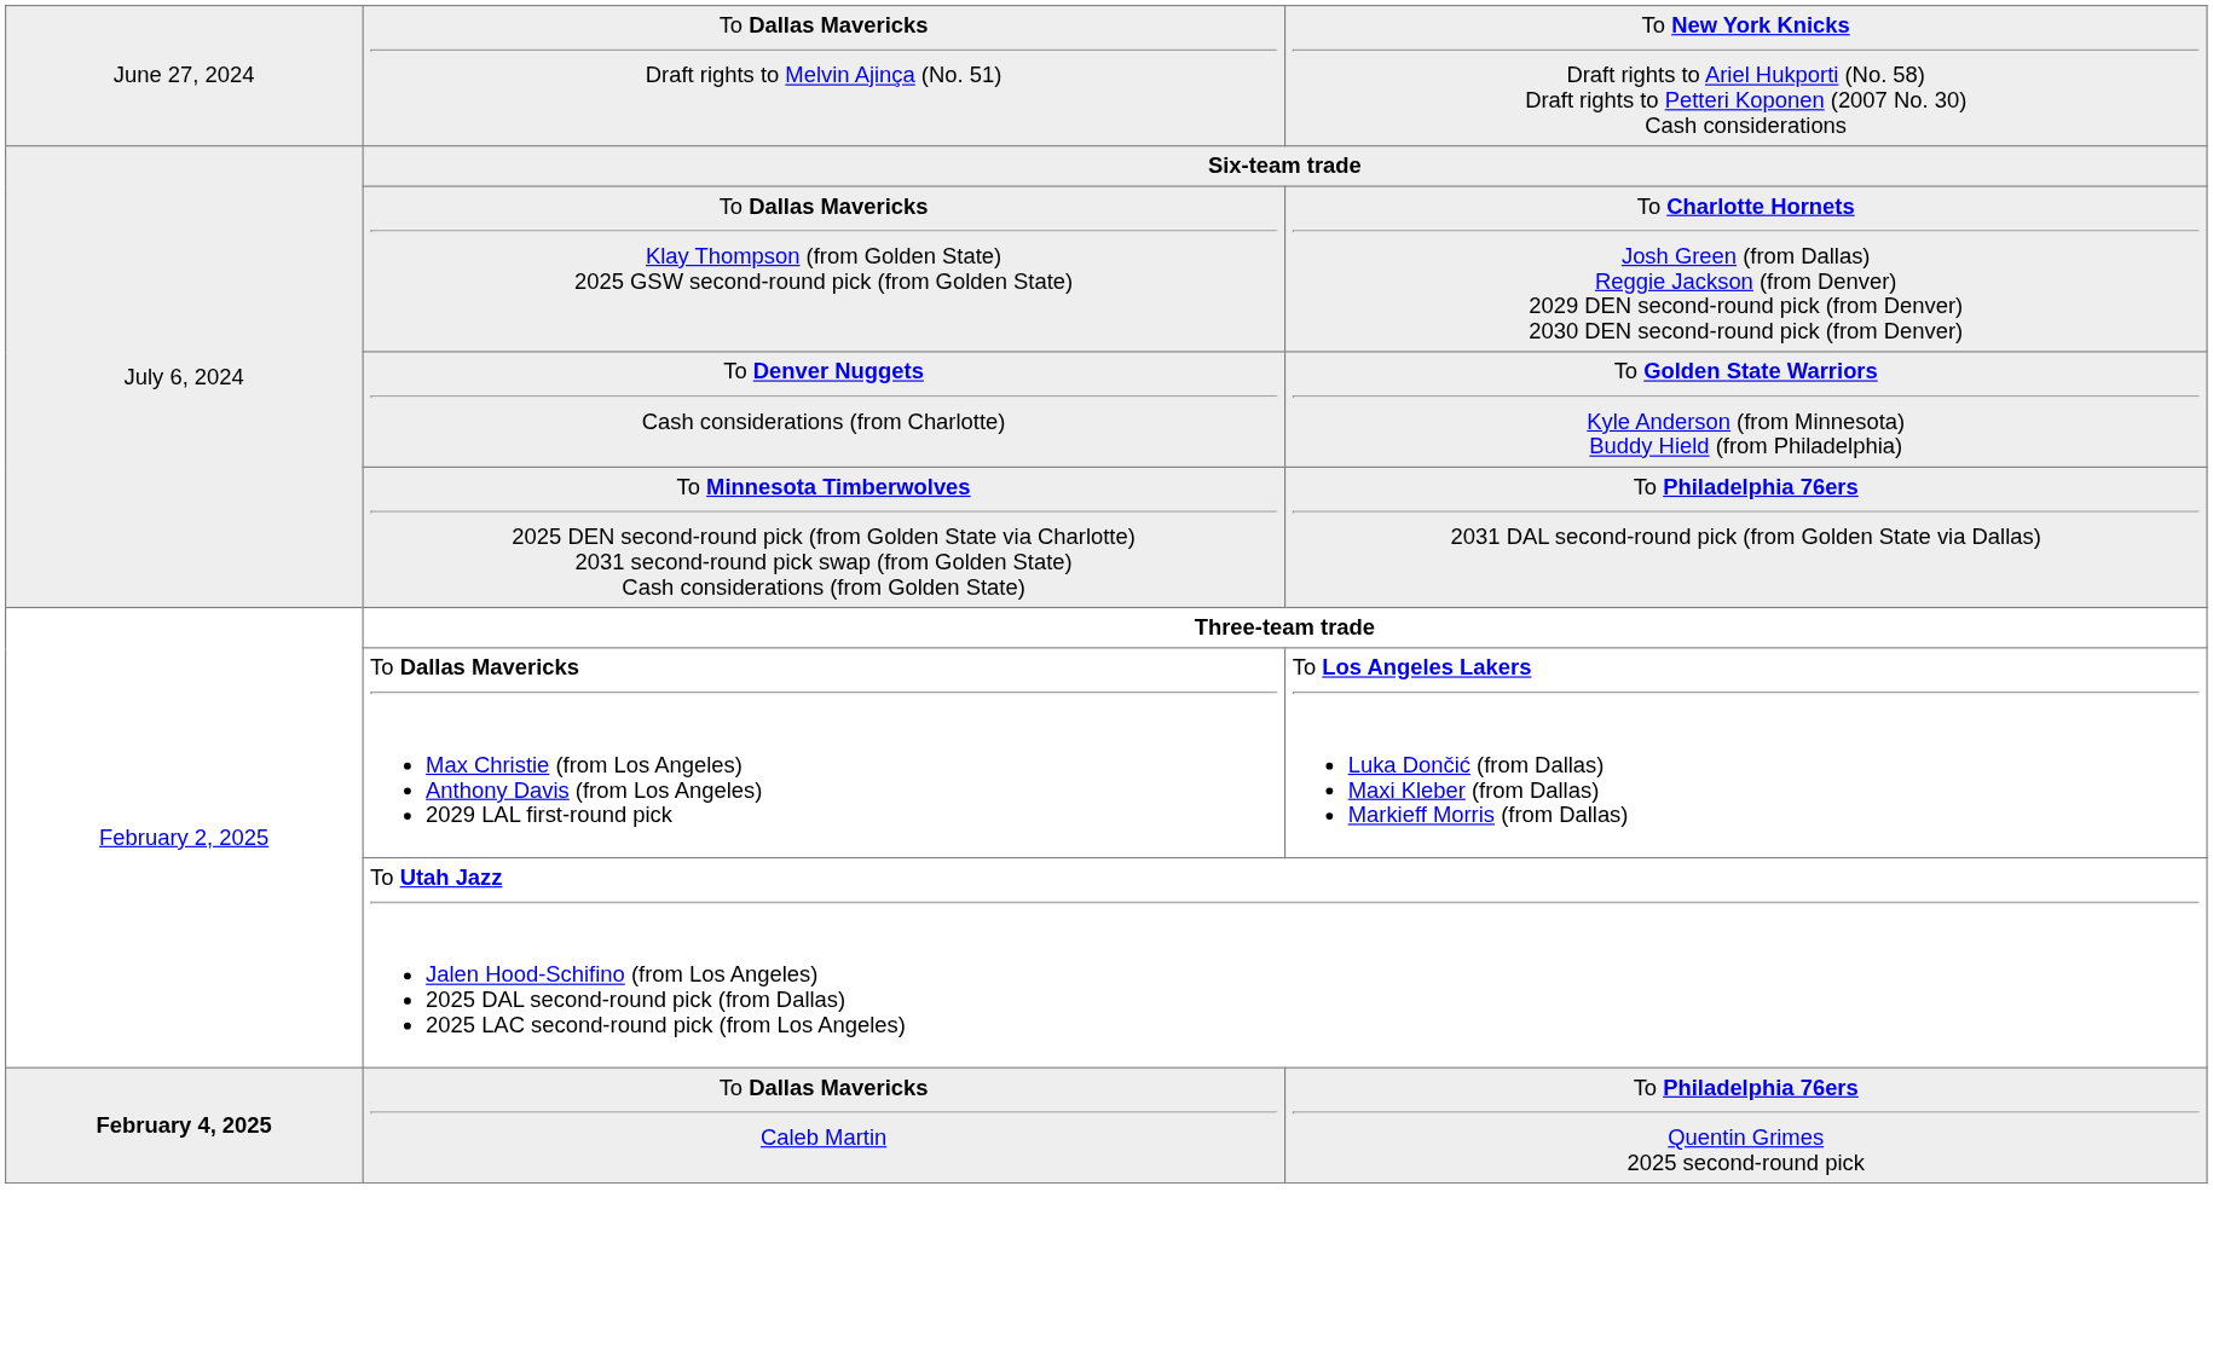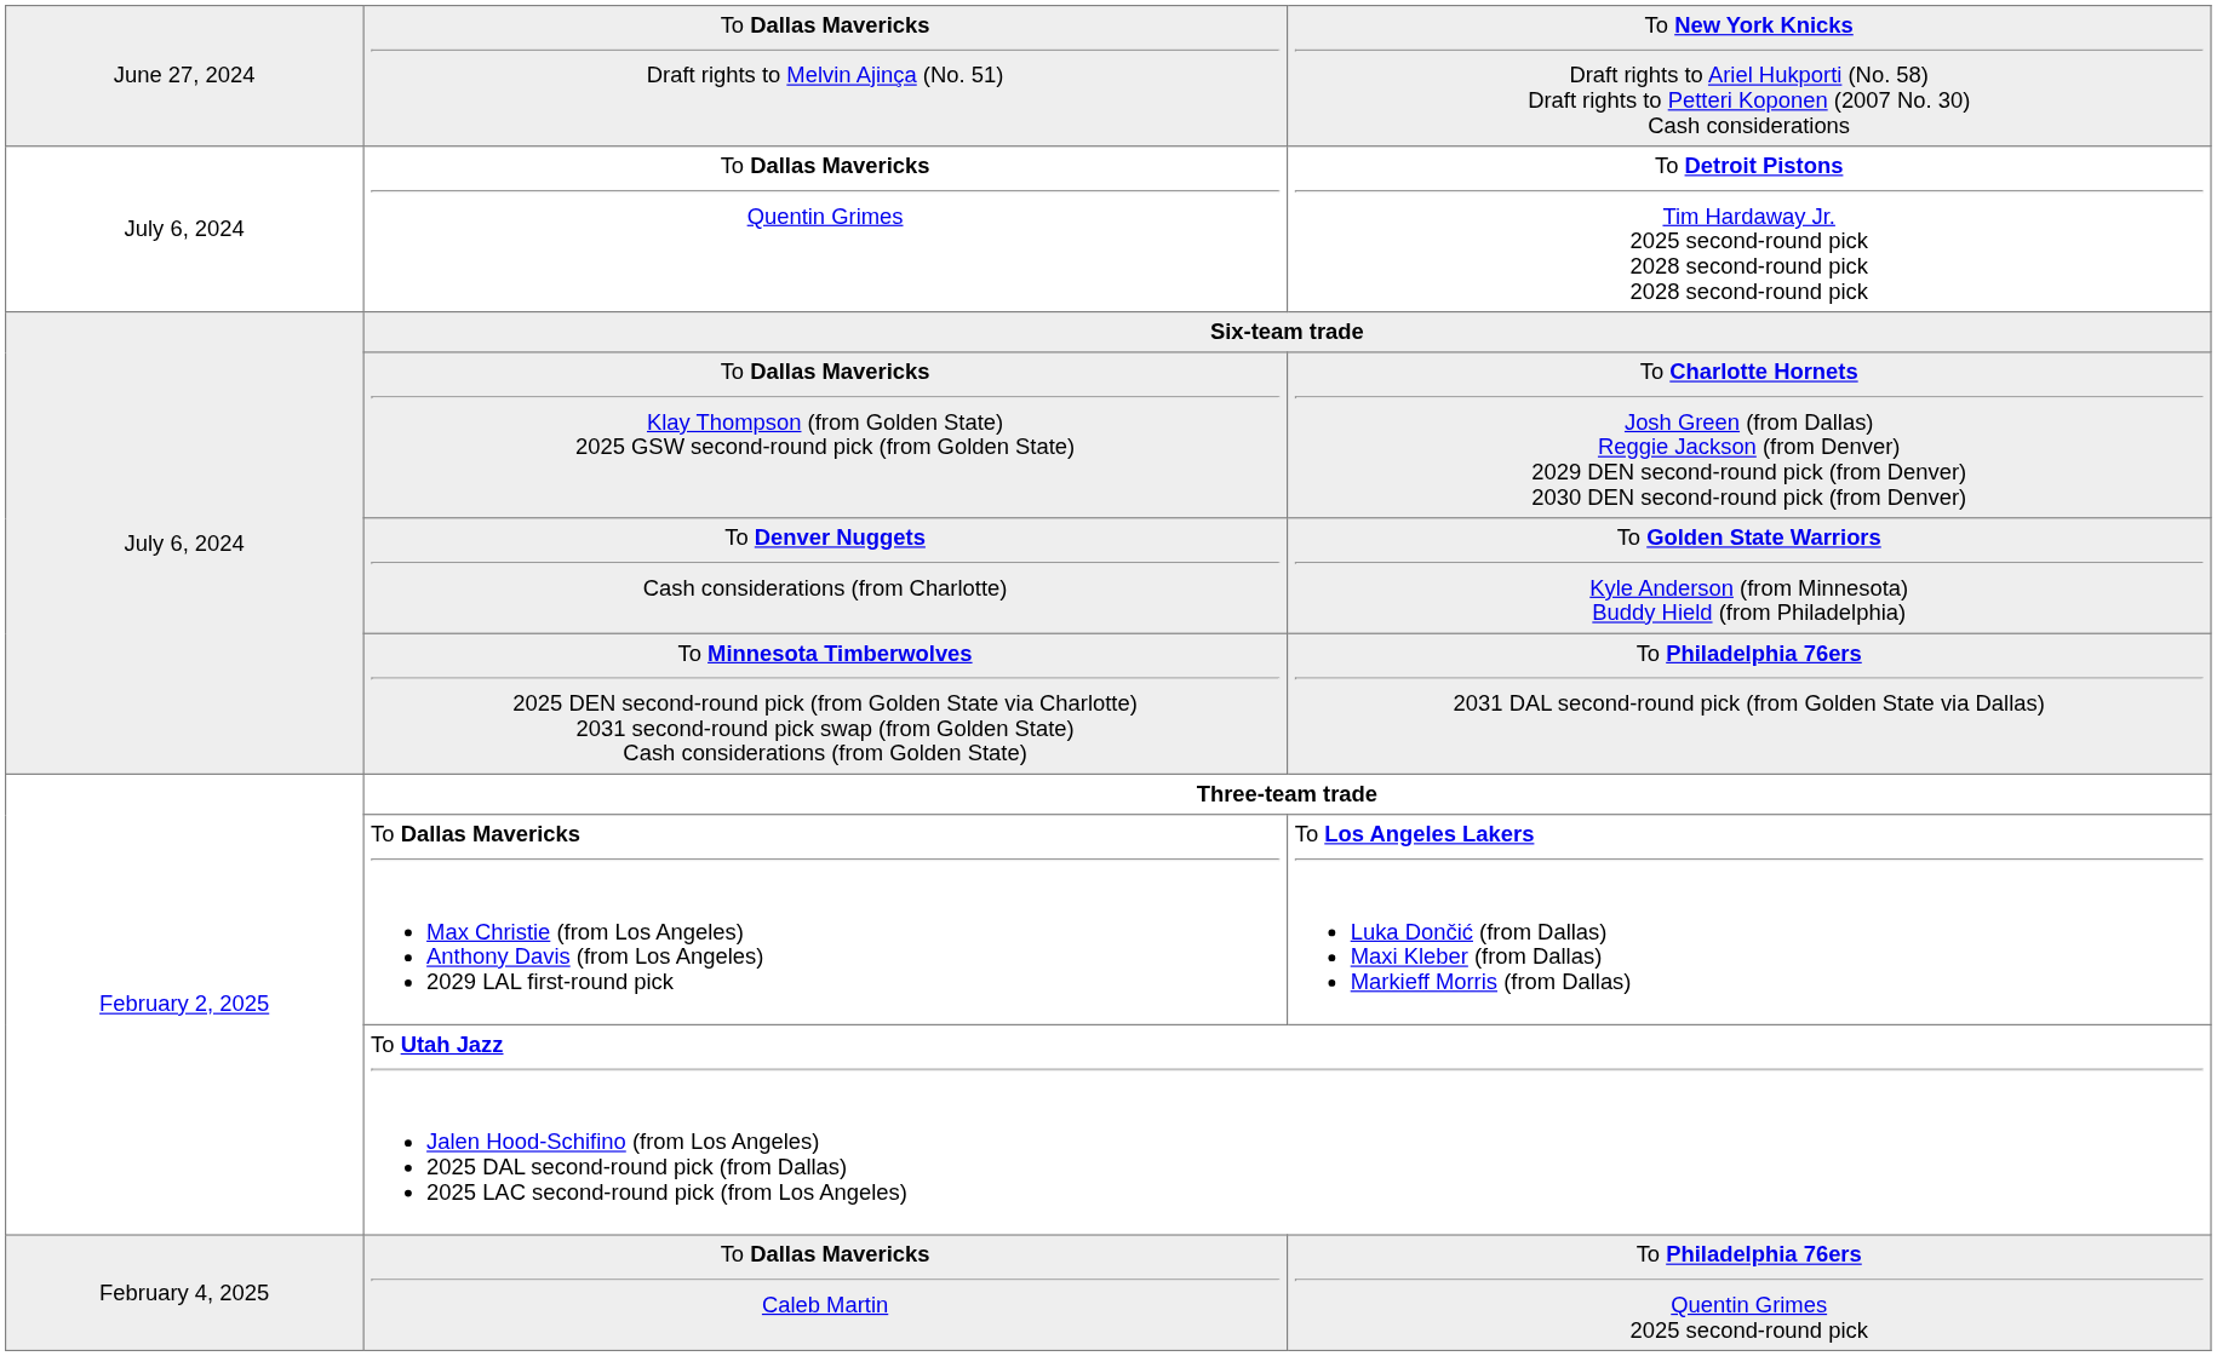+ row: July 6, 2024 | To Dallas Mavericks Quentin Grimes | To Detroit Pistons Tim Hardaway Jr. 2025 second-round pick 2028 second-round pick 2028 second-round pick
To Dallas Mavericks Caleb Martin | column 1: bold -> normal
